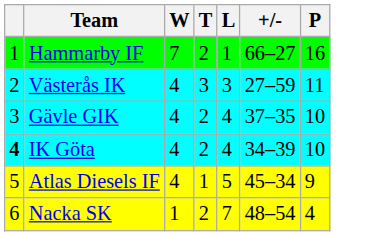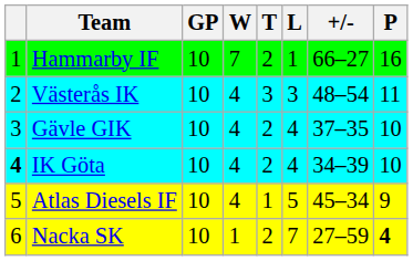+ column: GP | 10 | 10 | 10 | 10 | 10 | 10
Västerås IK | +/-: 27–59 -> 48–54
Nacka SK | +/-: 48–54 -> 27–59
Nacka SK | P: normal -> bold
